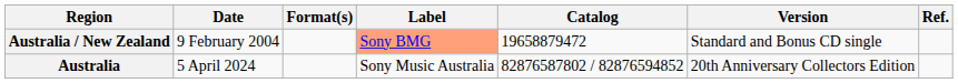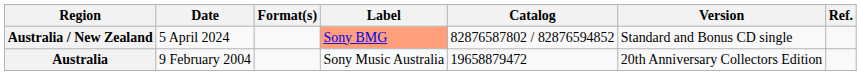Australia / New Zealand | Date: 9 February 2004 -> 5 April 2024
Australia / New Zealand | Catalog: 19658879472 -> 82876587802 / 82876594852
Australia | Date: 5 April 2024 -> 9 February 2004
Australia | Catalog: 82876587802 / 82876594852 -> 19658879472
